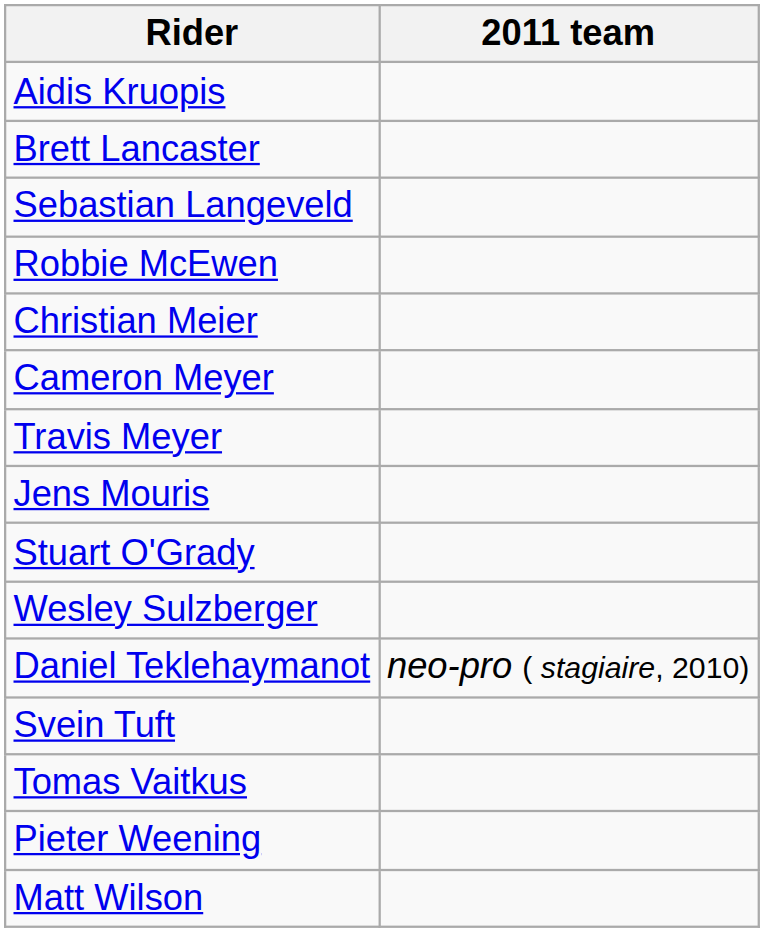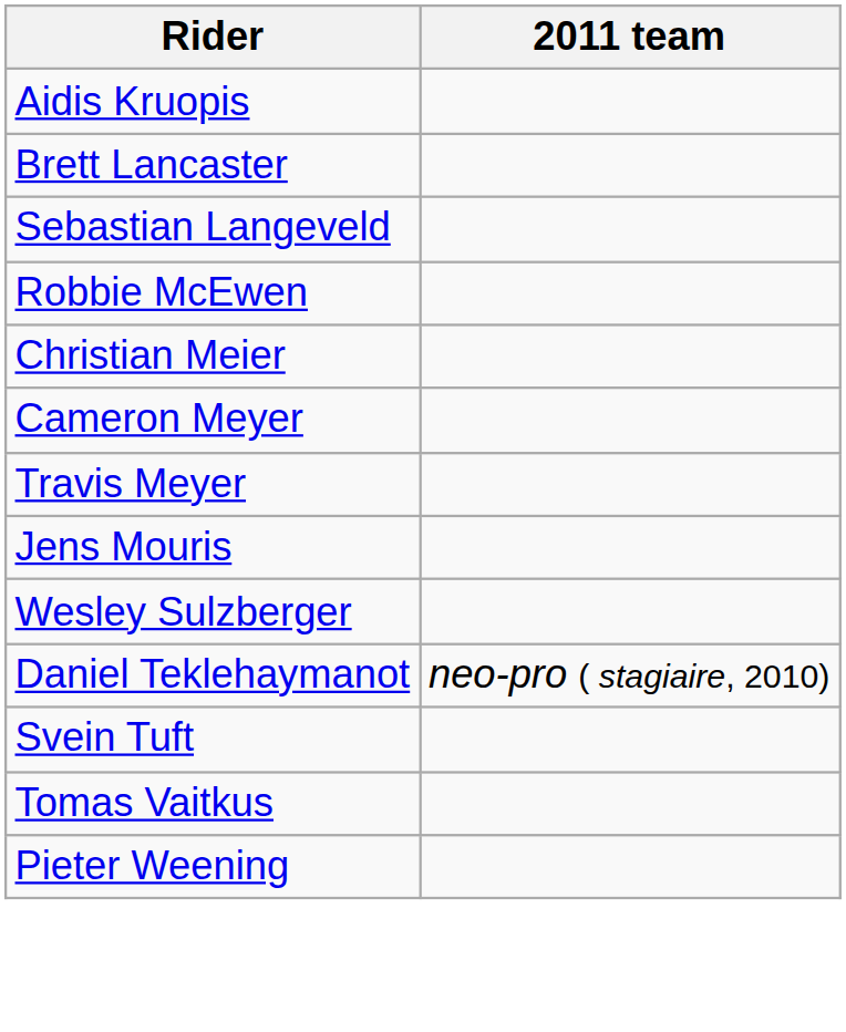- row: Stuart O'Grady
- row: Matt Wilson
